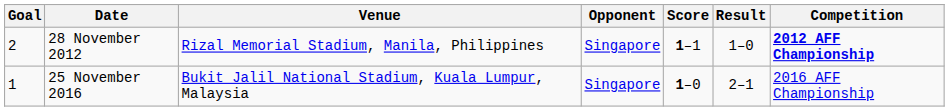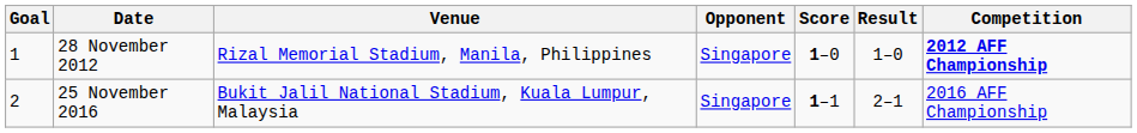28 November 2012 | Goal: 2 -> 1
28 November 2012 | Score: 1–1 -> 1–0
25 November 2016 | Goal: 1 -> 2
25 November 2016 | Score: 1–0 -> 1–1
